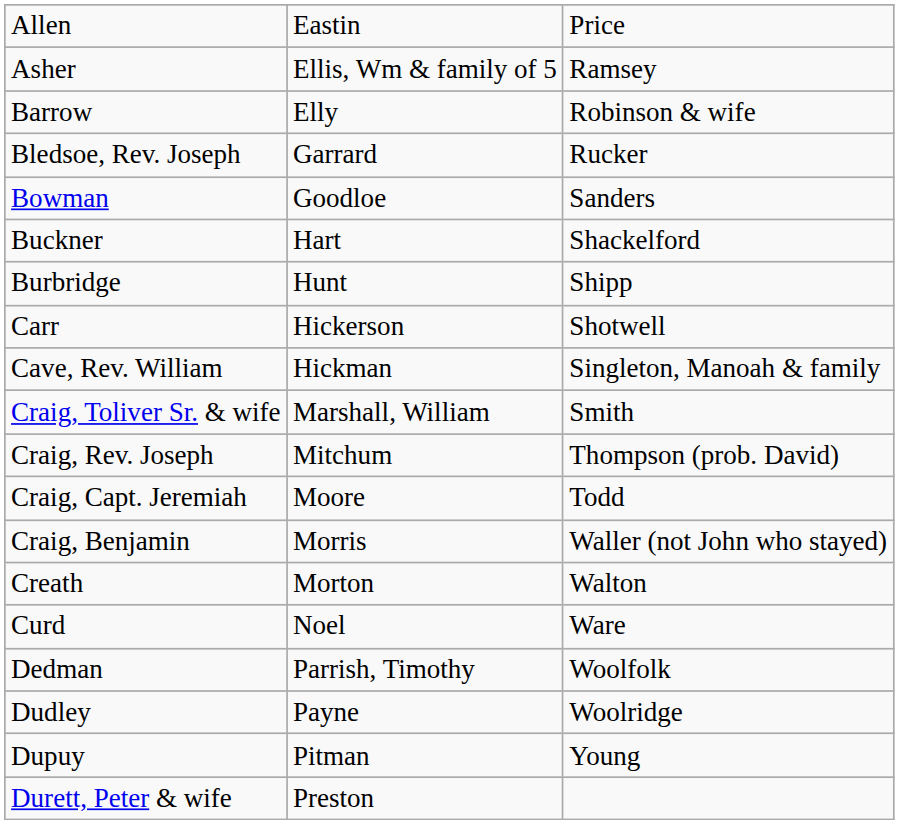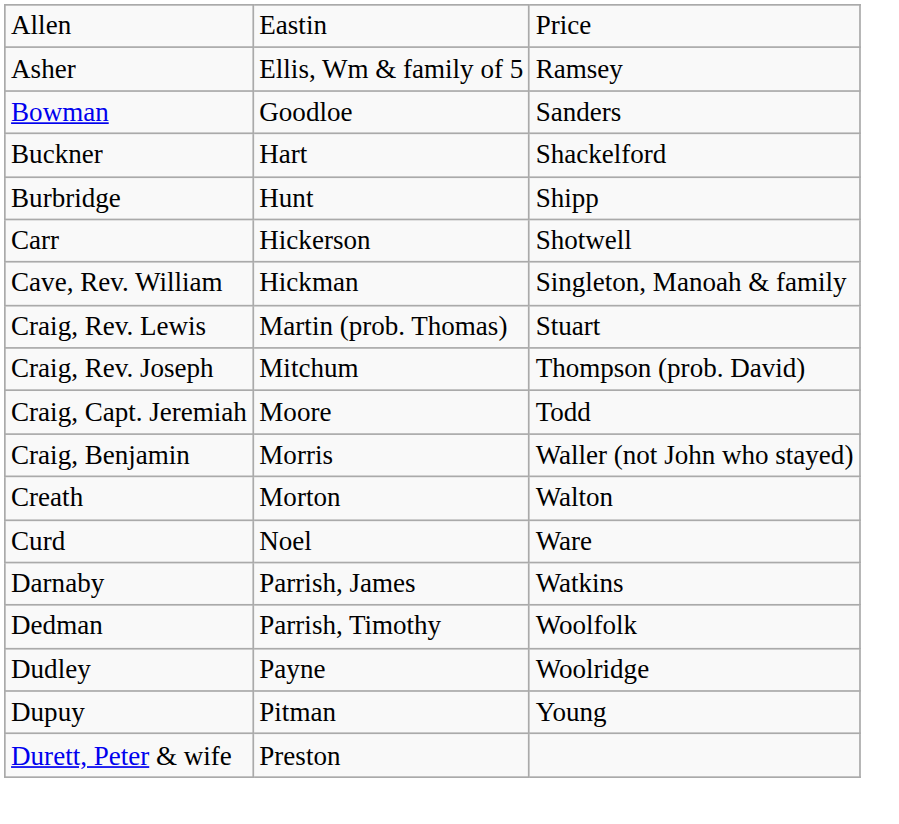- row: Barrow | Elly | Robinson & wife
- row: Bledsoe, Rev. Joseph | Garrard | Rucker
- row: Craig, Toliver Sr. & wife | Marshall, William | Smith
+ row: Craig, Rev. Lewis | Martin (prob. Thomas) | Stuart
+ row: Darnaby | Parrish, James | Watkins
